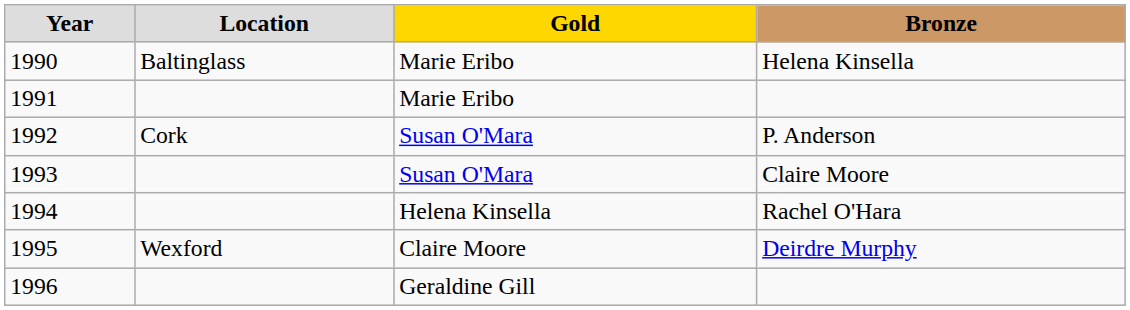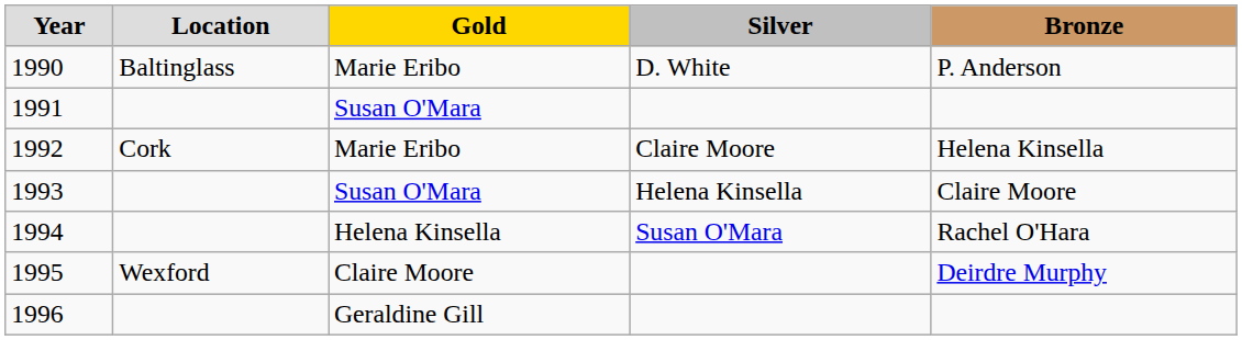+ column: Silver | D. White | Claire Moore | Helena Kinsella | Susan O'Mara
1990 | Bronze: Helena Kinsella -> P. Anderson
1991 | Gold: Marie Eribo -> Susan O'Mara
1992 | Gold: Susan O'Mara -> Marie Eribo
1992 | Bronze: P. Anderson -> Helena Kinsella
